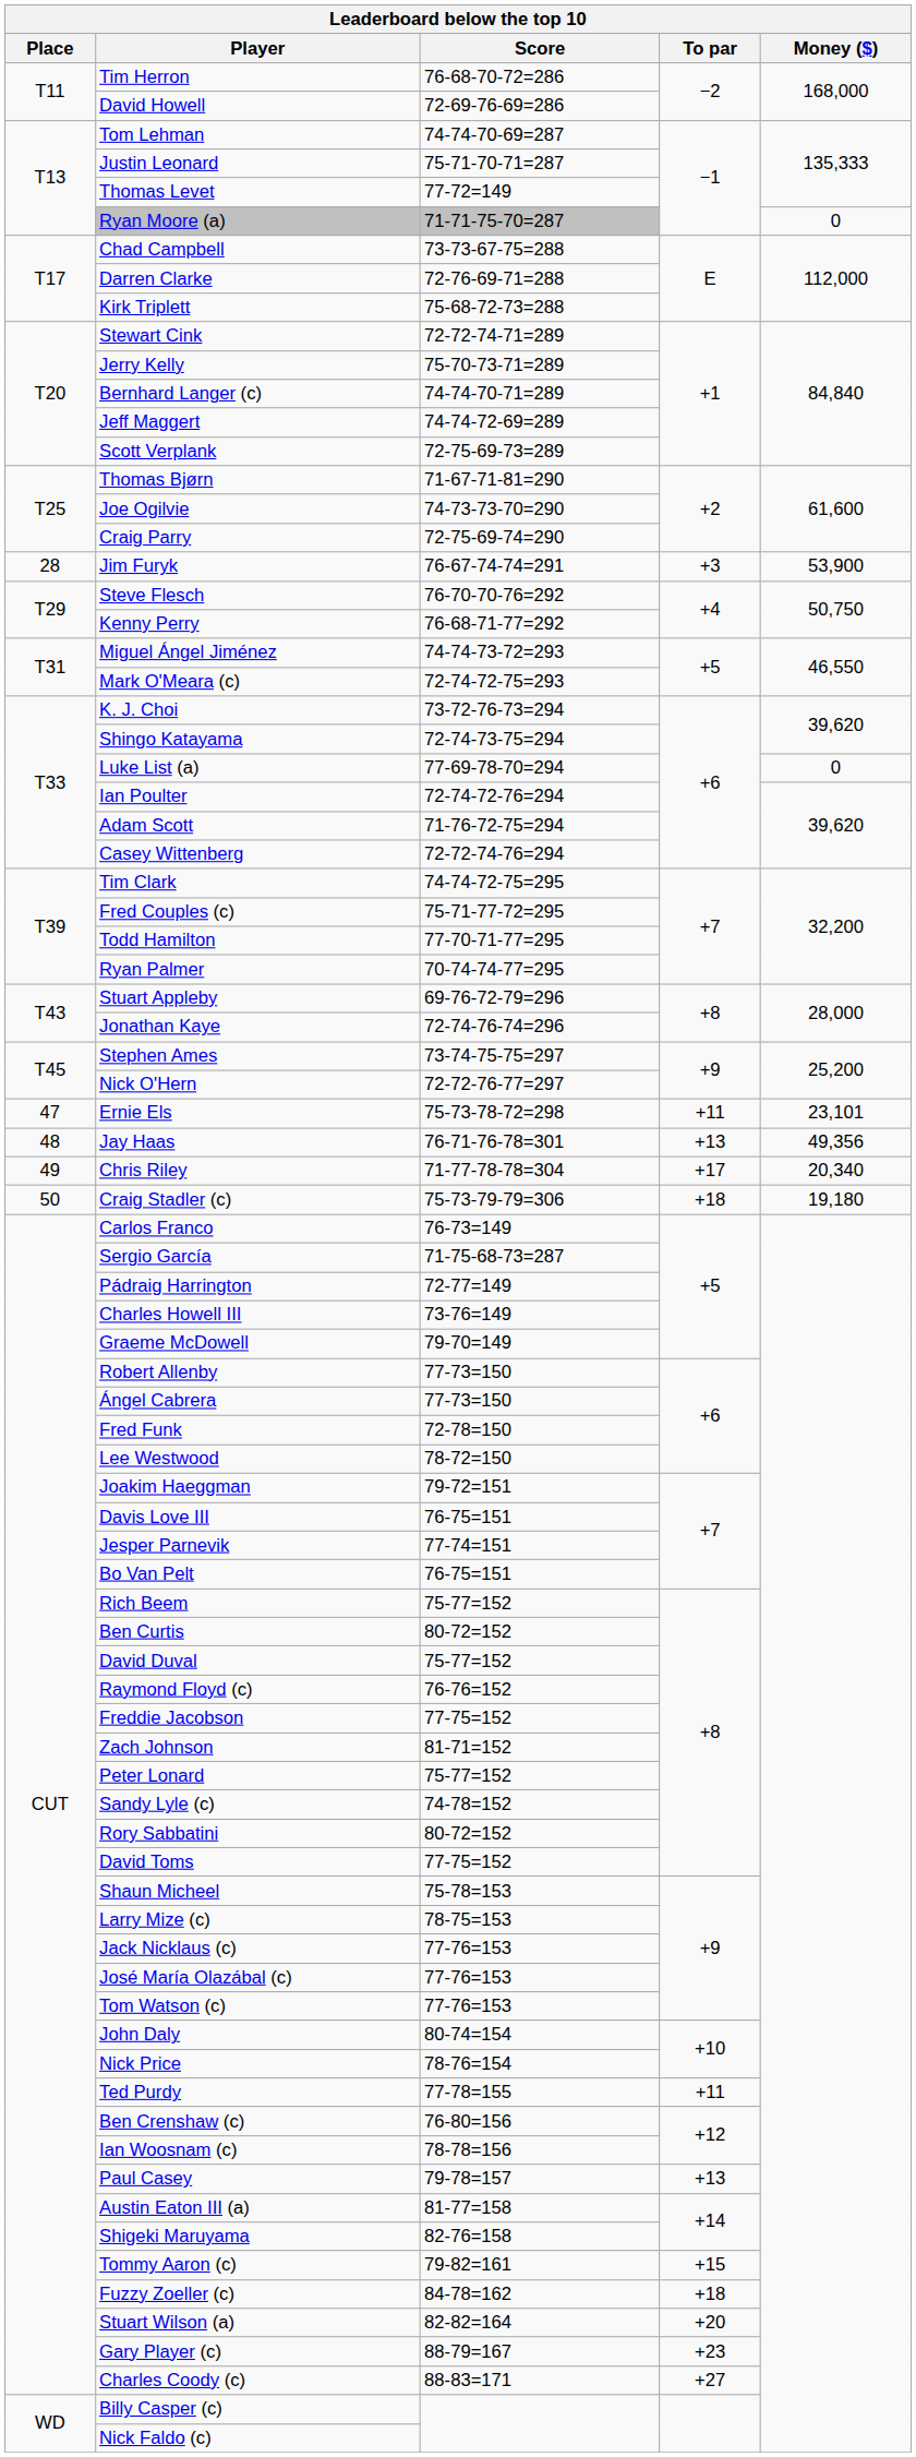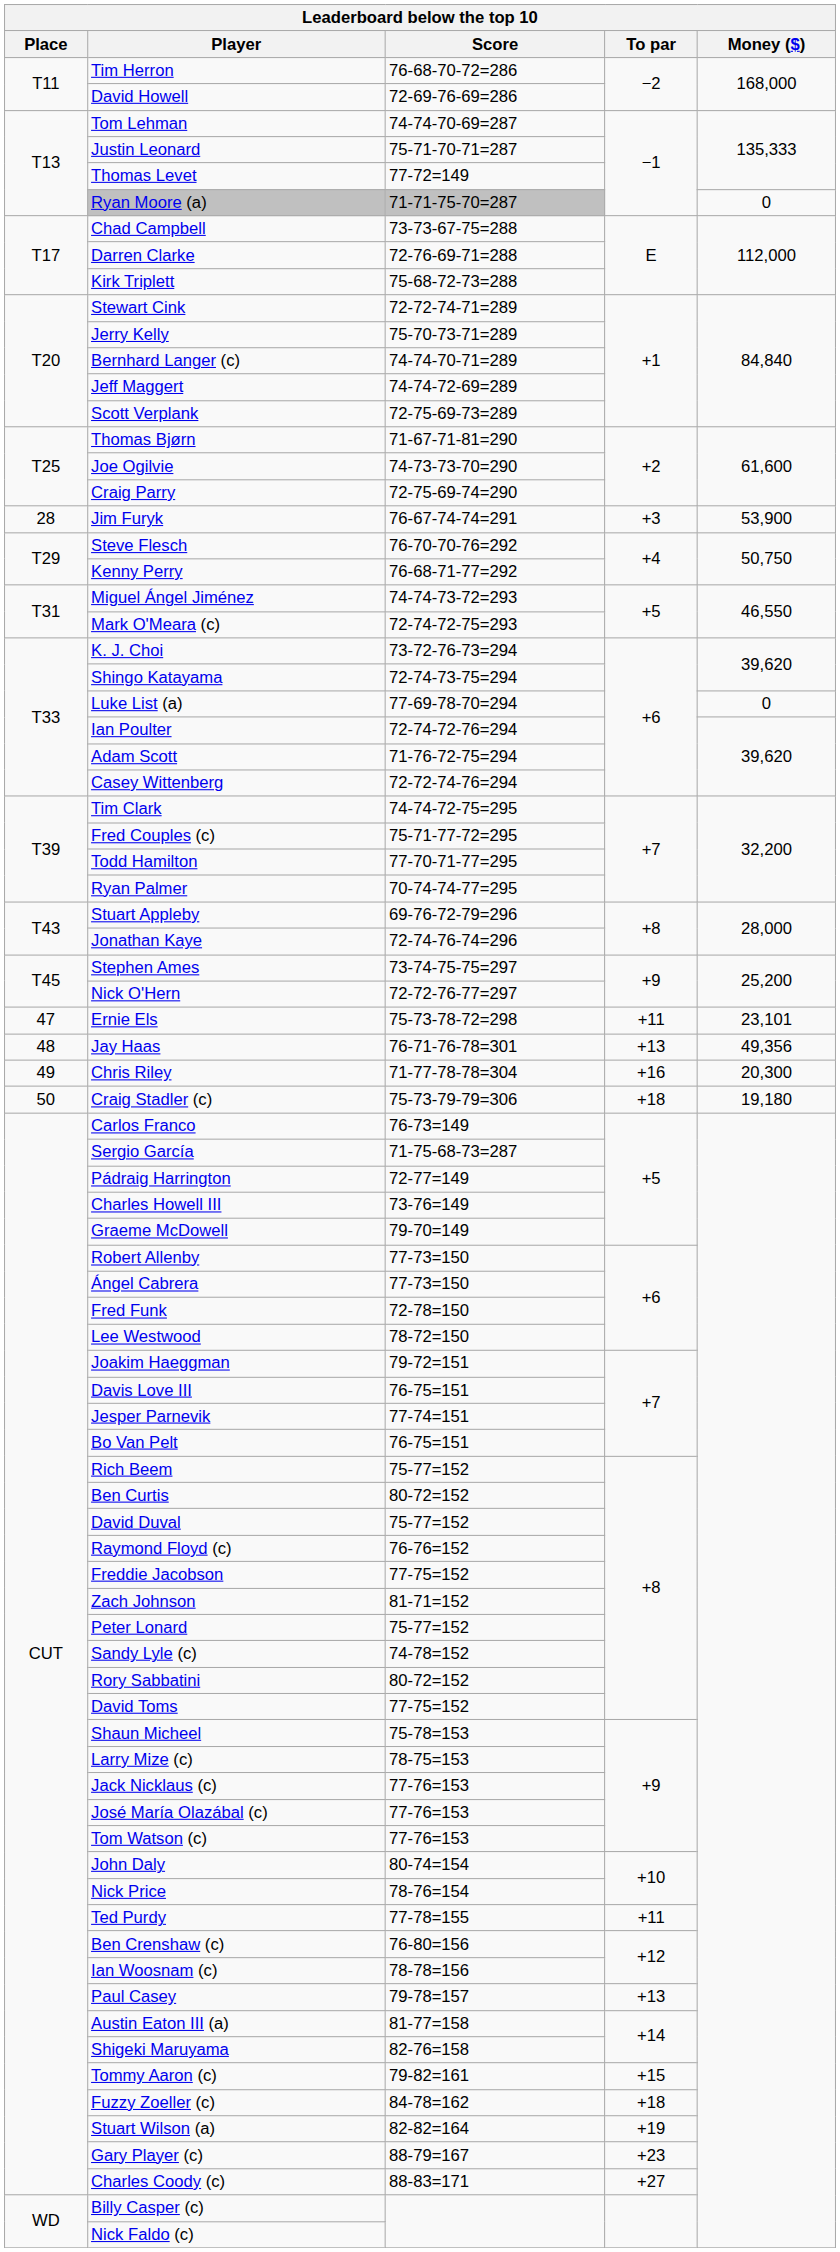Chris Riley | To par: +17 -> +16
Chris Riley | Money ($): 20,340 -> 20,300
Stuart Wilson (a) | To par: +20 -> +19
